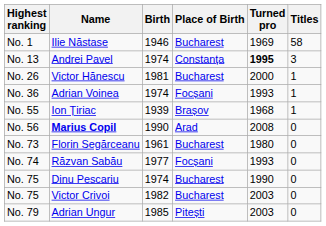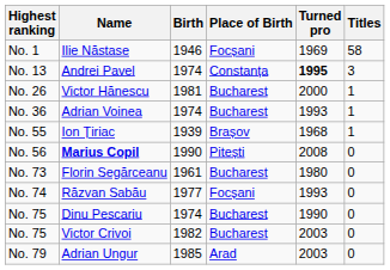Ilie Năstase | Place of Birth: Bucharest -> Focșani
Adrian Voinea | Place of Birth: Focșani -> Bucharest
Marius Copil | Place of Birth: Arad -> Pitești
Adrian Ungur | Place of Birth: Pitești -> Arad
